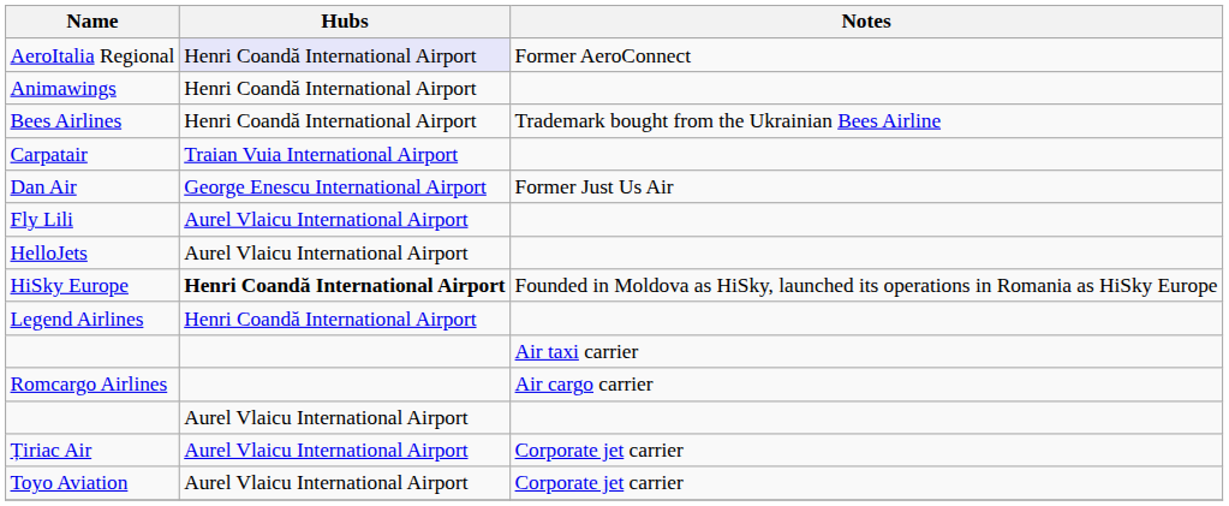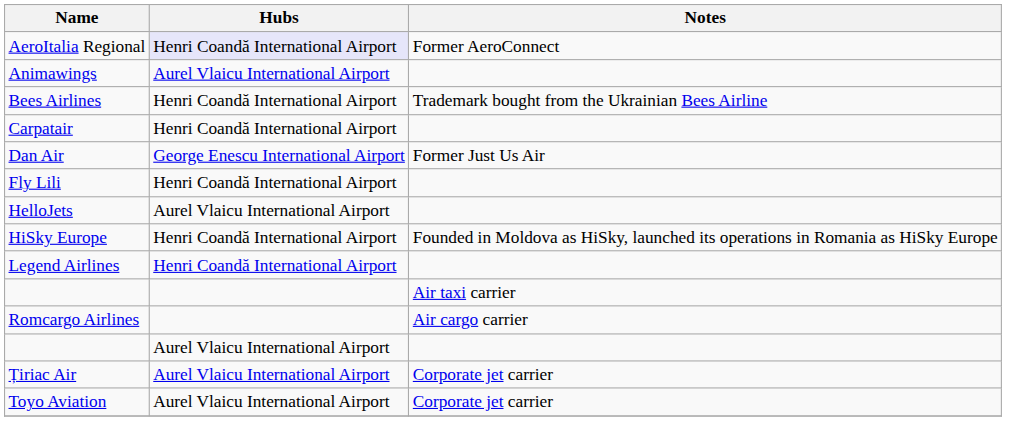Animawings | Hubs: Henri Coandă International Airport -> Aurel Vlaicu International Airport
Carpatair | Hubs: Traian Vuia International Airport -> Henri Coandă International Airport
Fly Lili | Hubs: Aurel Vlaicu International Airport -> Henri Coandă International Airport
HiSky Europe | Hubs: bold -> normal
